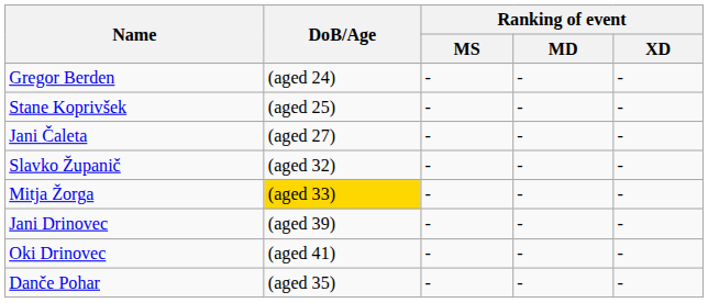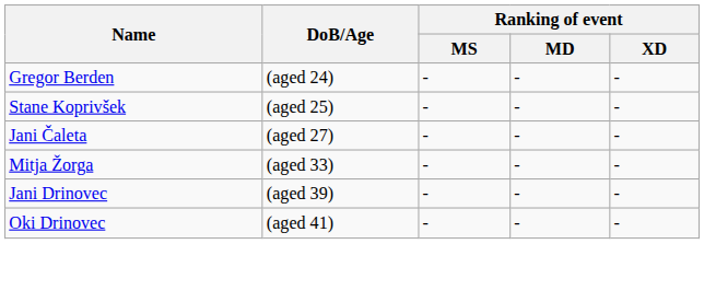- row: Slavko Županič | (aged 32) | - | - | -
Mitja Žorga | DoB/Age: gold background -> no background
- row: Danče Pohar | (aged 35) | - | - | -
